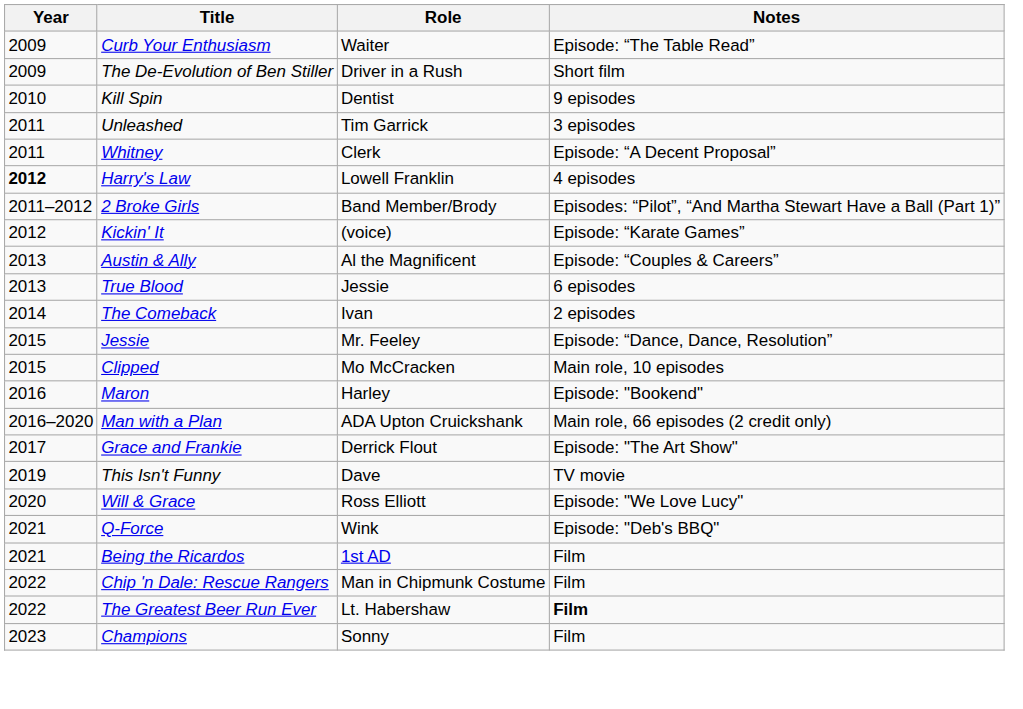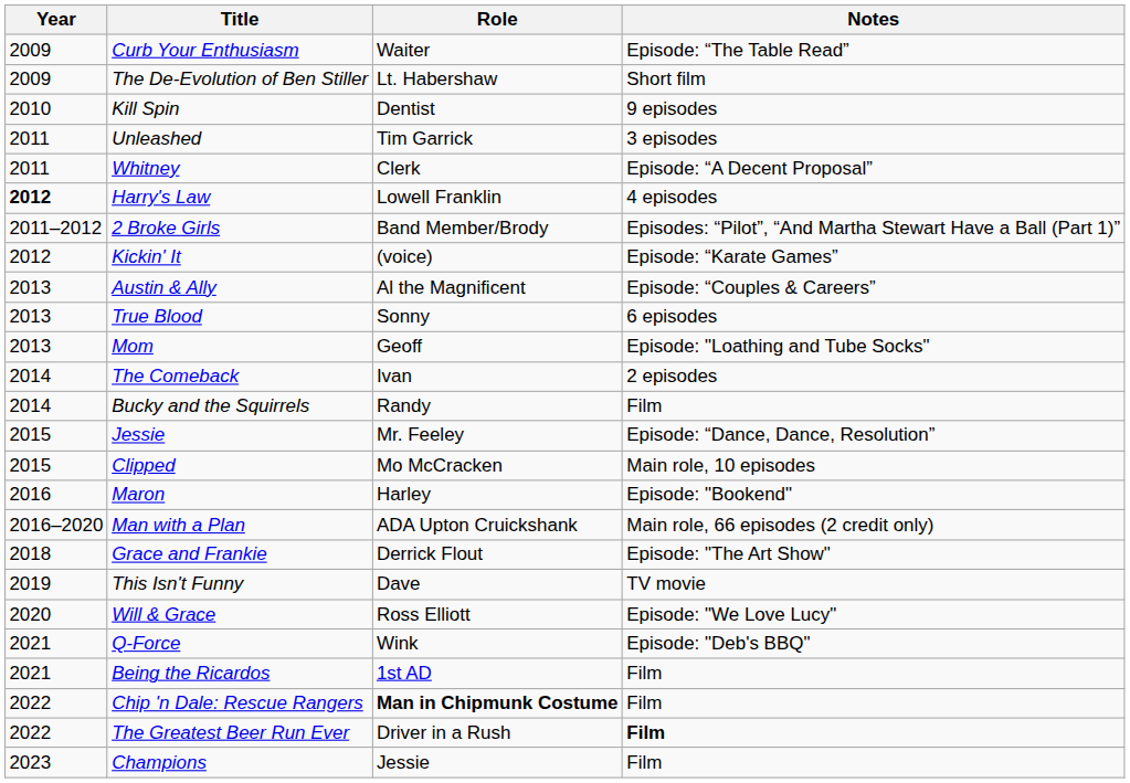The De-Evolution of Ben Stiller | Role: Driver in a Rush -> Lt. Habershaw
True Blood | Role: Jessie -> Sonny
+ row: 2013 | Mom | Geoff | Episode: "Loathing and Tube Socks"
+ row: 2014 | Bucky and the Squirrels | Randy | Film
Grace and Frankie | Year: 2017 -> 2018
Chip 'n Dale: Rescue Rangers | Role: normal -> bold
The Greatest Beer Run Ever | Role: Lt. Habershaw -> Driver in a Rush
Champions | Role: Sonny -> Jessie
